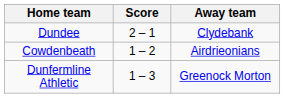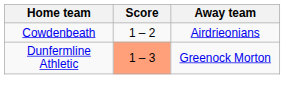- row: Dundee | 2 – 1 | Clydebank
Dunfermline Athletic | Score: no background -> lightsalmon background
